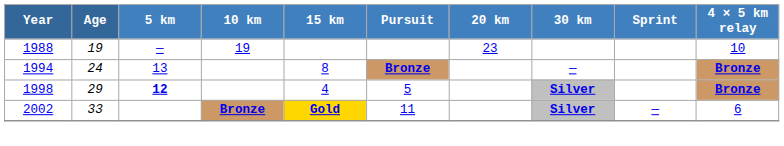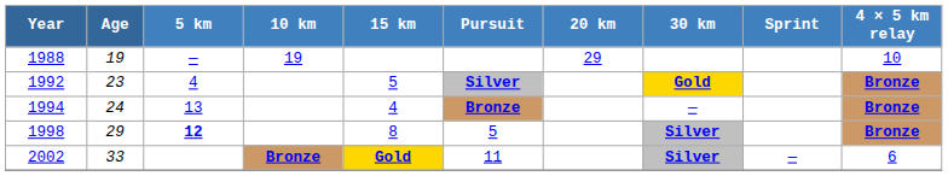1988 | 20 km: 23 -> 29
+ row: 1992 | 23 | 4 | 5 | Silver | Gold | Bronze
1994 | 15 km: 8 -> 4
1998 | 15 km: 4 -> 8
